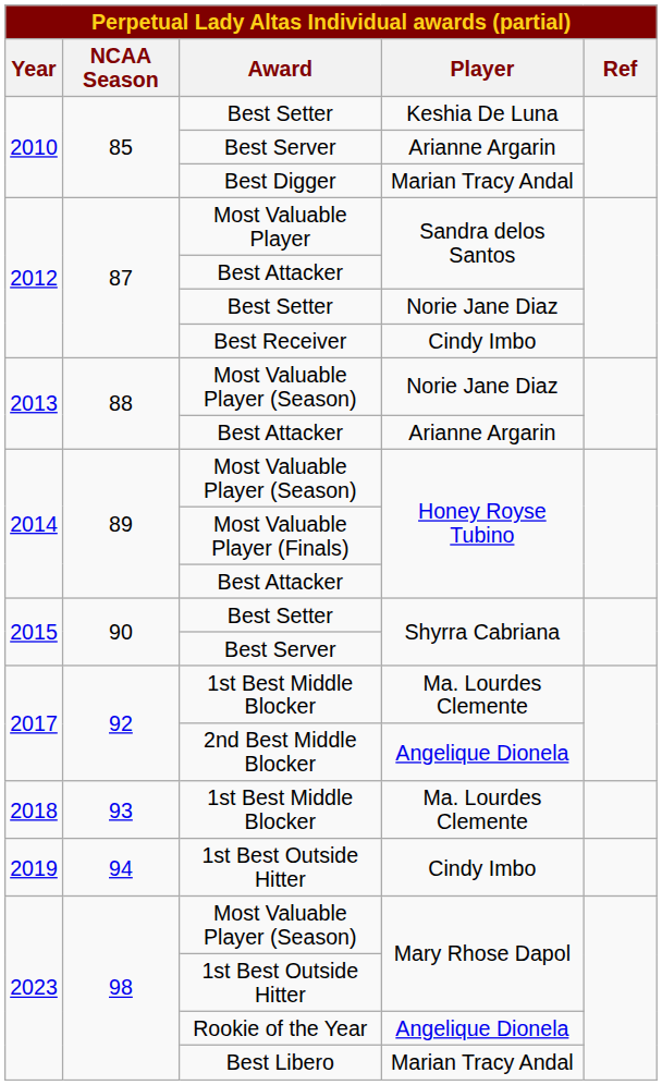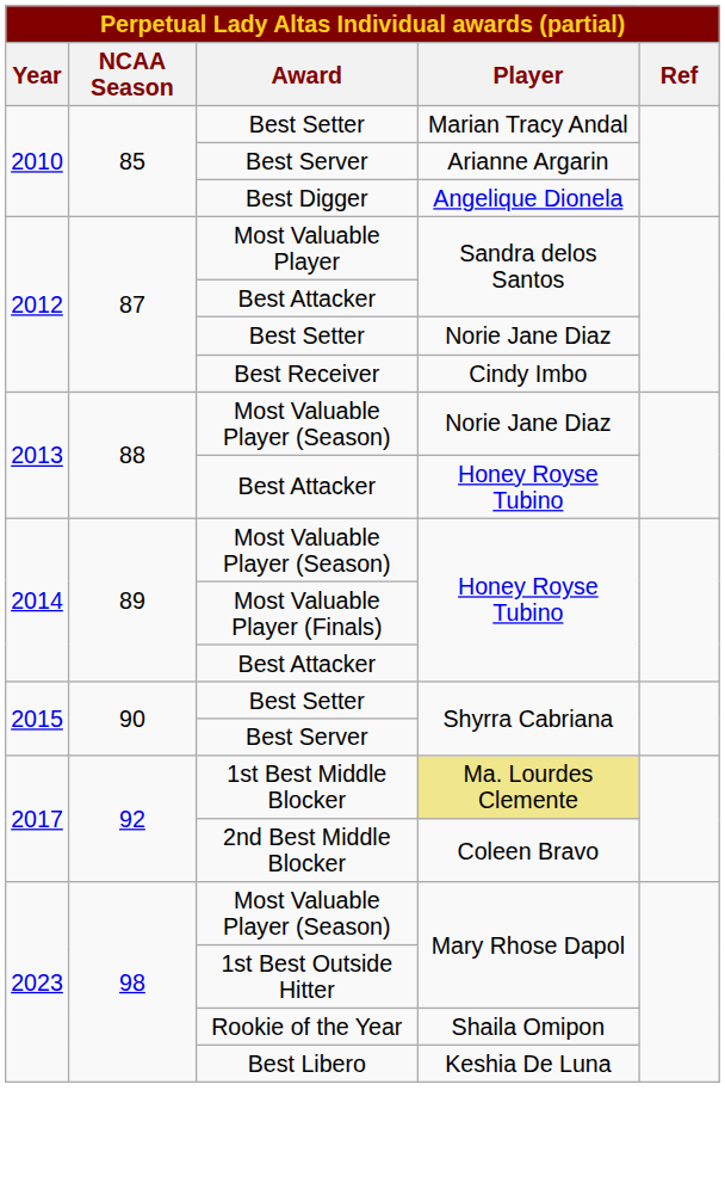2010 / Best Setter | Player: Keshia De Luna -> Marian Tracy Andal
Best Digger | Player: Marian Tracy Andal -> Angelique Dionela
2013 / Best Attacker | Player: Arianne Argarin -> Honey Royse Tubino
2017 / 1st Best Middle Blocker | Player: no background -> khaki background
2nd Best Middle Blocker | Player: Angelique Dionela -> Coleen Bravo
- row: 2018 | 93 | 1st Best Middle Blocker | Ma. Lourdes Clemente
- row: 2019 | 94 | 1st Best Outside Hitter | Cindy Imbo
Rookie of the Year | Player: Angelique Dionela -> Shaila Omipon
Best Libero | Player: Marian Tracy Andal -> Keshia De Luna
